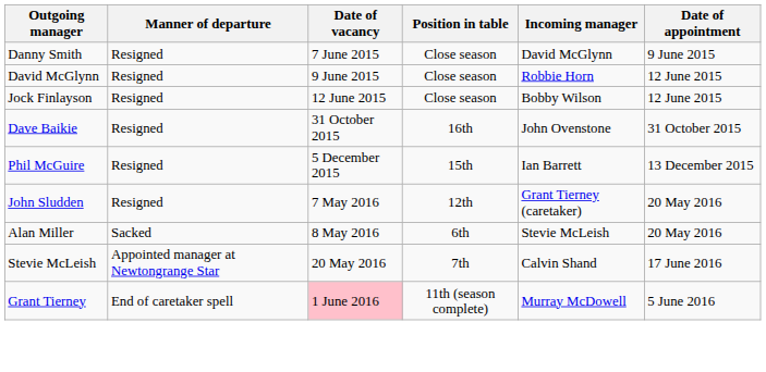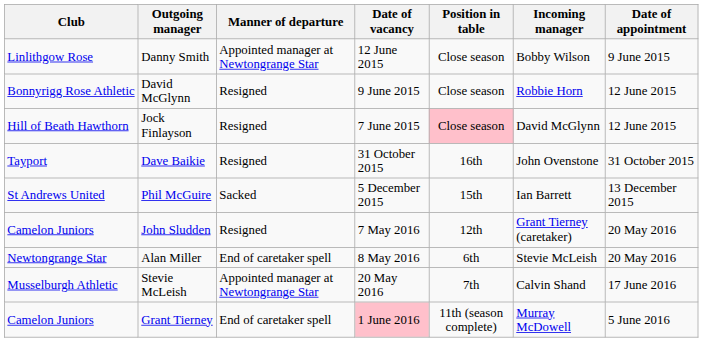+ column: Club | Linlithgow Rose | Bonnyrigg Rose Athletic | Hill of Beath Hawthorn | Tayport | St Andrews United | Camelon Juniors | Newtongrange Star | Musselburgh Athletic | Camelon Juniors
Danny Smith | Manner of departure: Resigned -> Appointed manager at Newtongrange Star
Danny Smith | Date of vacancy: 7 June 2015 -> 12 June 2015
Danny Smith | Incoming manager: David McGlynn -> Bobby Wilson
Jock Finlayson | Date of vacancy: 12 June 2015 -> 7 June 2015
Jock Finlayson | Position in table: no background -> pink background
Jock Finlayson | Incoming manager: Bobby Wilson -> David McGlynn
Phil McGuire | Manner of departure: Resigned -> Sacked
Alan Miller | Manner of departure: Sacked -> End of caretaker spell
